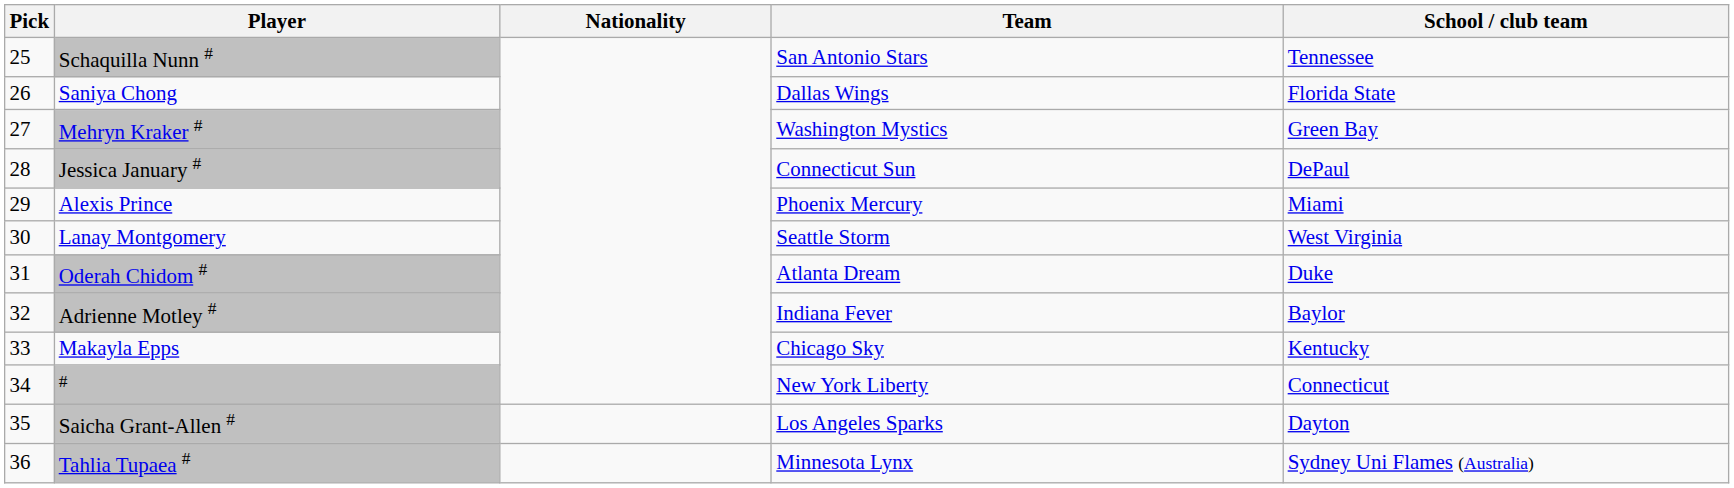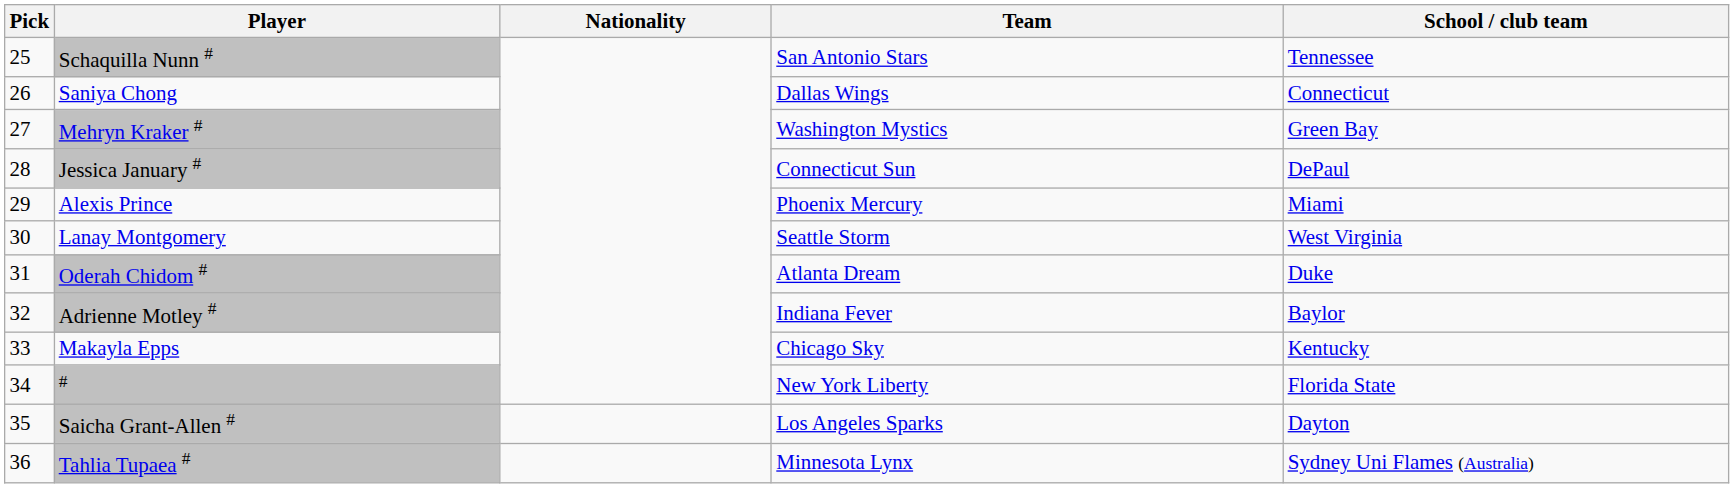Saniya Chong | School / club team: Florida State -> Connecticut
# | School / club team: Connecticut -> Florida State
